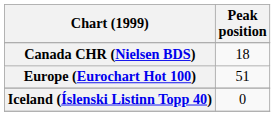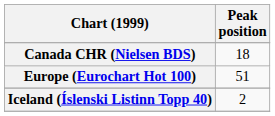Iceland (Íslenski Listinn Topp 40) | Peak position: 0 -> 2
